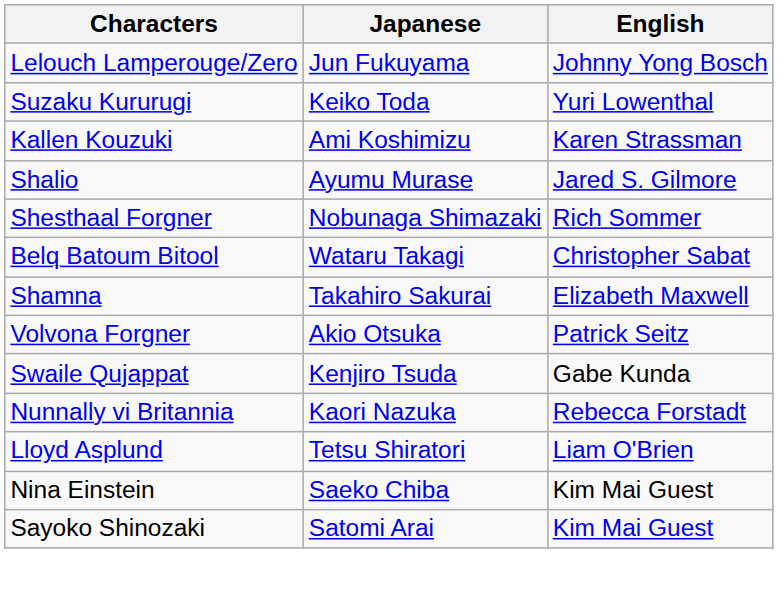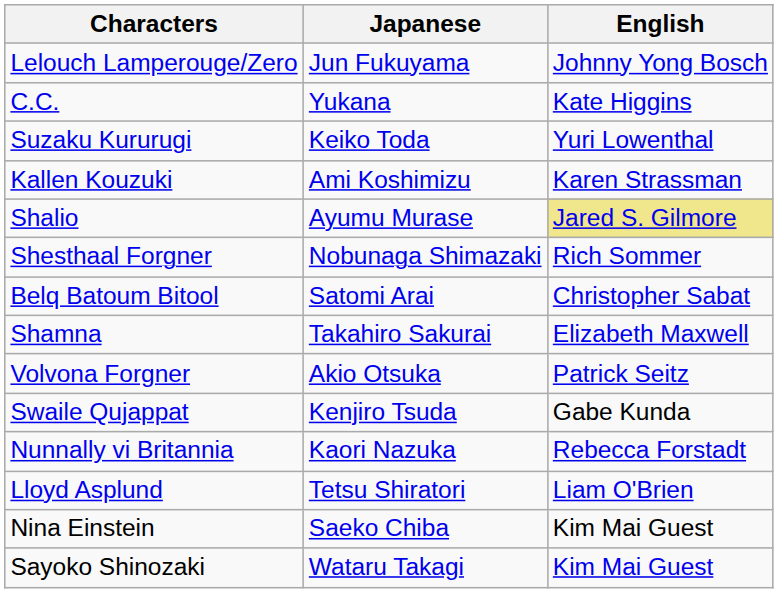+ row: C.C. | Yukana | Kate Higgins
Shalio | English: no background -> khaki background
Belq Batoum Bitool | Japanese: Wataru Takagi -> Satomi Arai
Sayoko Shinozaki | Japanese: Satomi Arai -> Wataru Takagi
